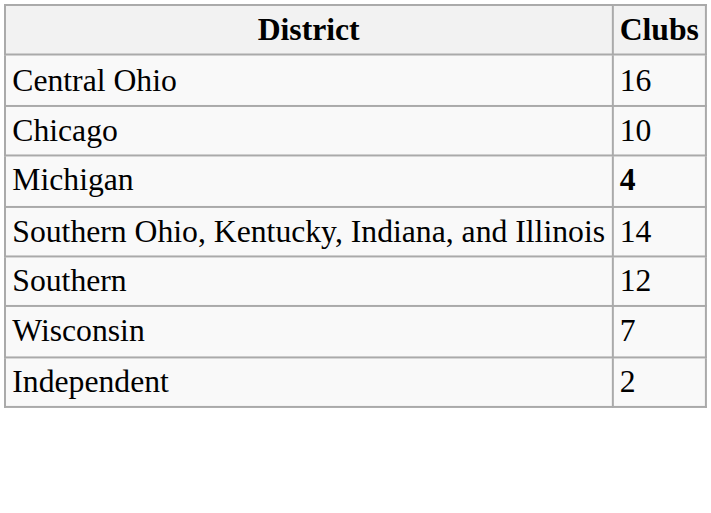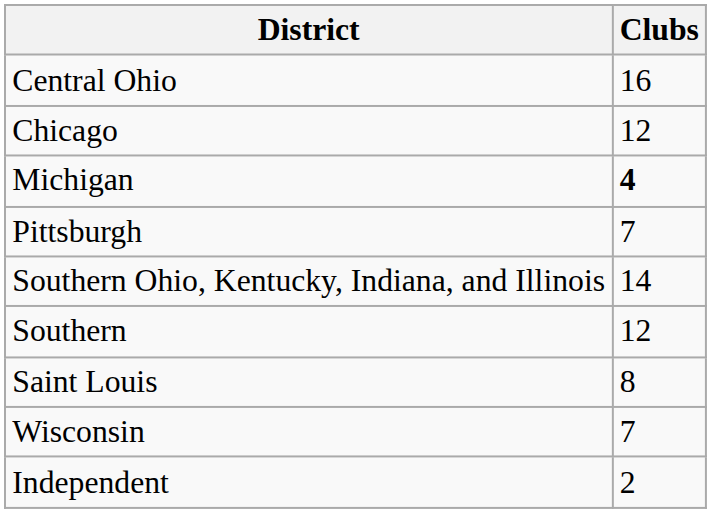Chicago | Clubs: 10 -> 12
+ row: Pittsburgh | 7
+ row: Saint Louis | 8
